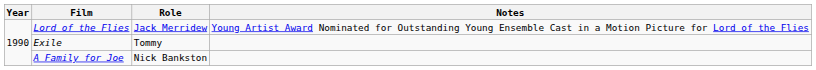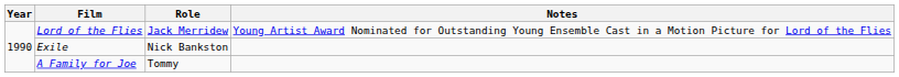Exile | Role: Tommy -> Nick Bankston
A Family for Joe | Role: Nick Bankston -> Tommy
